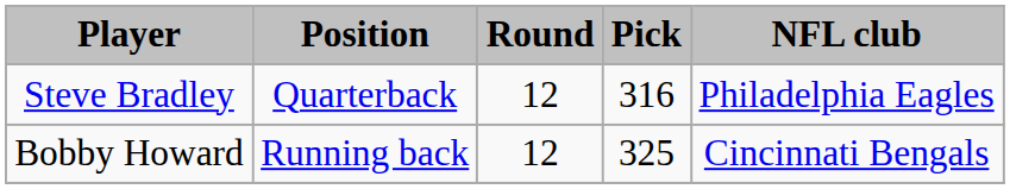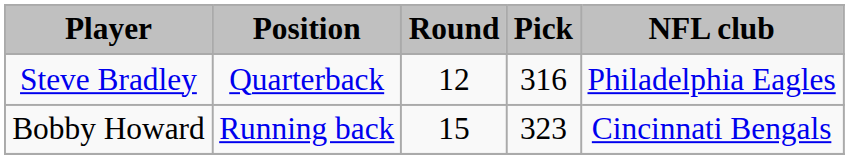Bobby Howard | Round: 12 -> 15
Bobby Howard | Pick: 325 -> 323
